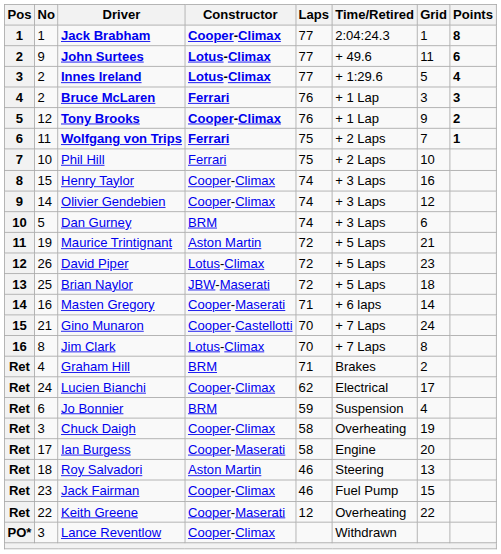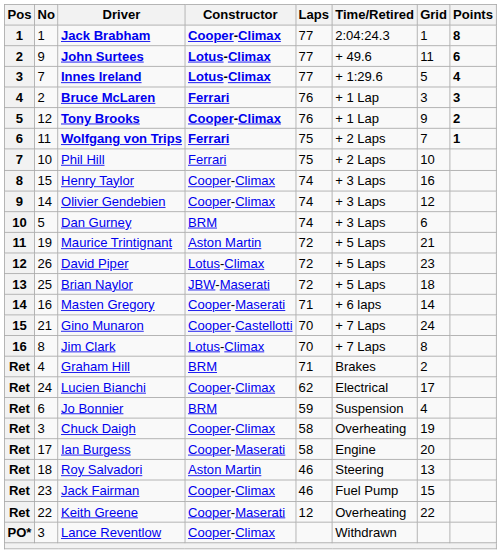Innes Ireland | No: 2 -> 7
